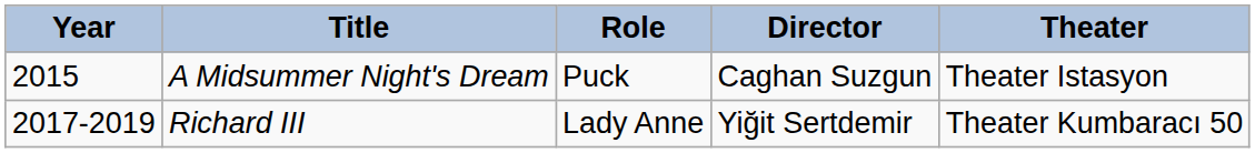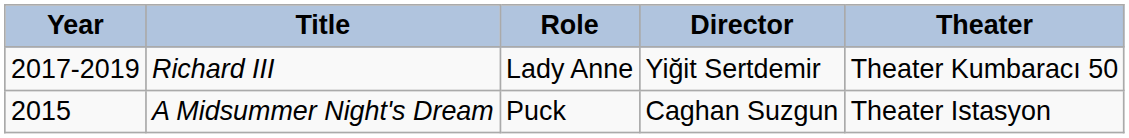rows swapped: A Midsummer Night's Dream <-> Richard III
